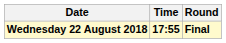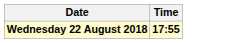- column: Round | Final
